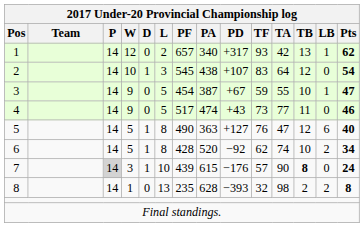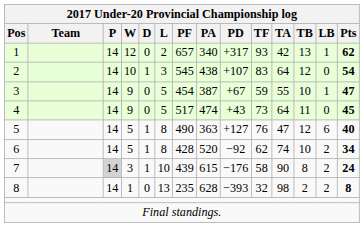4 | TA: 77 -> 64
4 | Pts: 46 -> 45
7 | TF: 57 -> 58
7 | TB: bold -> normal
7 | LB: 0 -> 2
